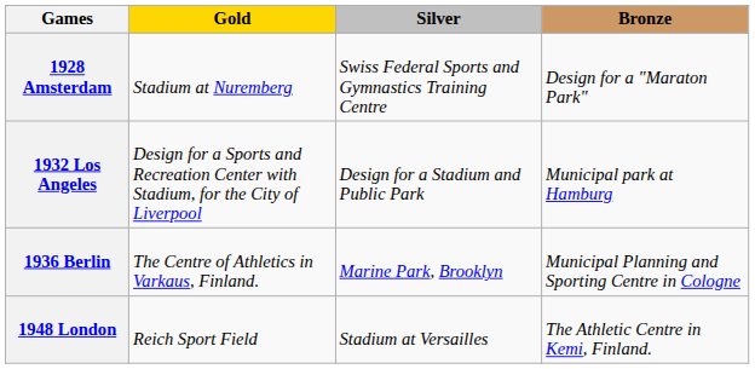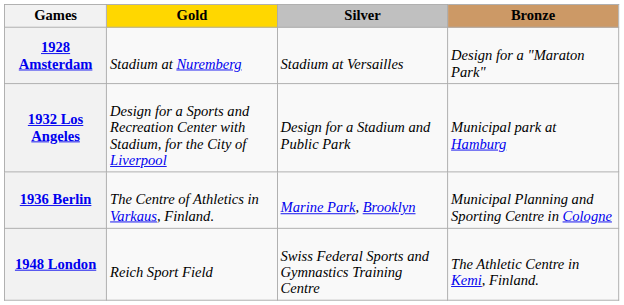1928 Amsterdam | Silver: Swiss Federal Sports and Gymnastics Training Centre -> Stadium at Versailles
1948 London | Silver: Stadium at Versailles -> Swiss Federal Sports and Gymnastics Training Centre
